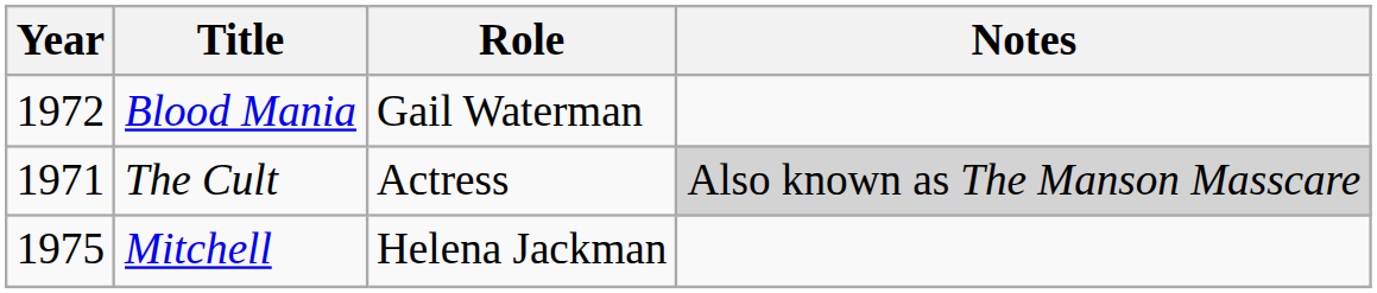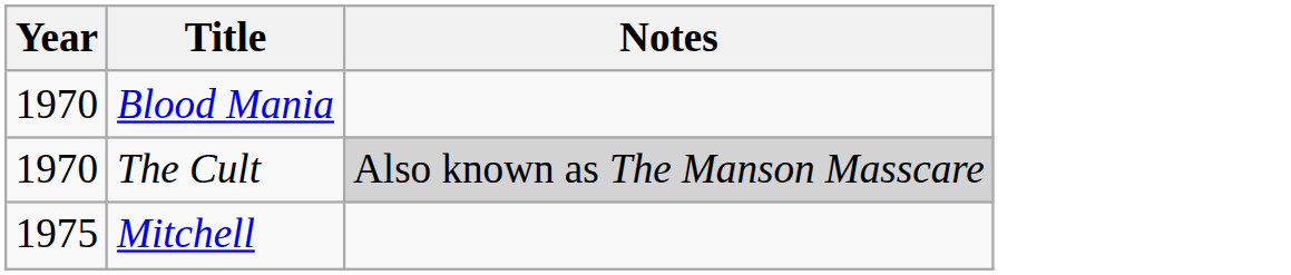- column: Role | Gail Waterman | Actress | Helena Jackman
Blood Mania | Year: 1972 -> 1970
The Cult | Year: 1971 -> 1970
